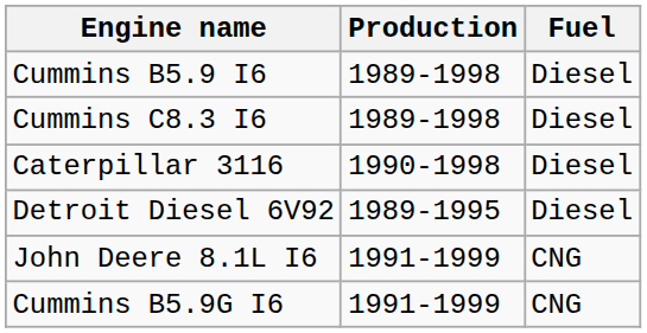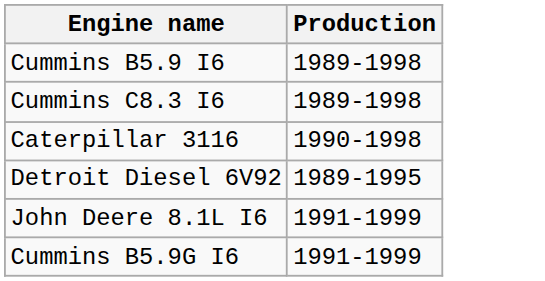- column: Fuel | Diesel | Diesel | Diesel | Diesel | CNG | CNG
